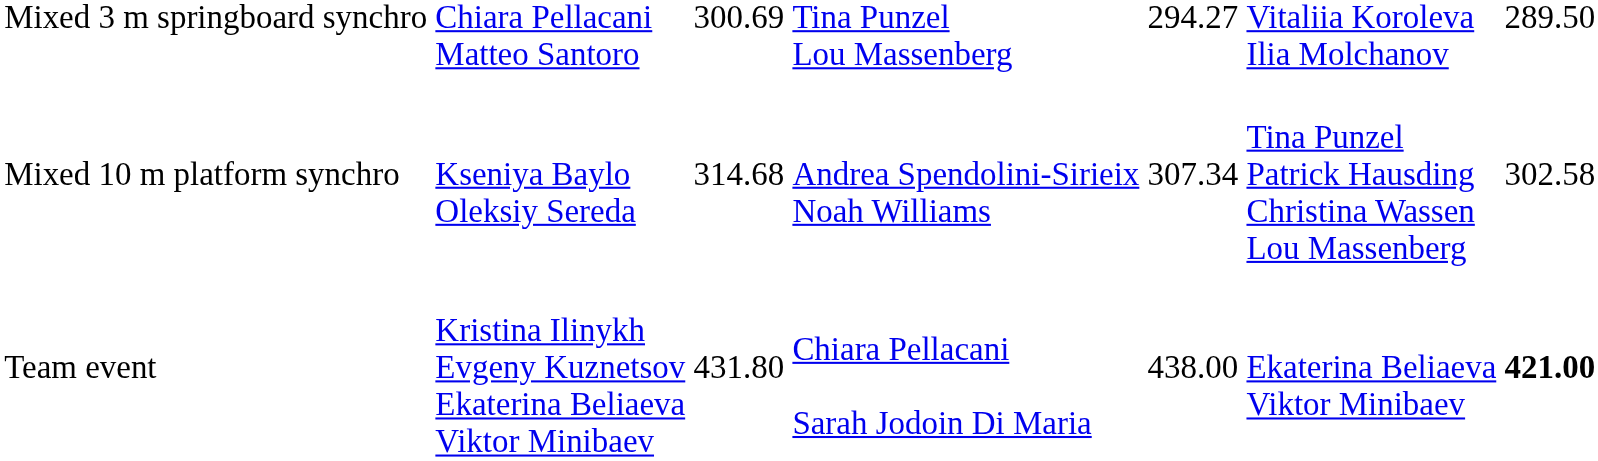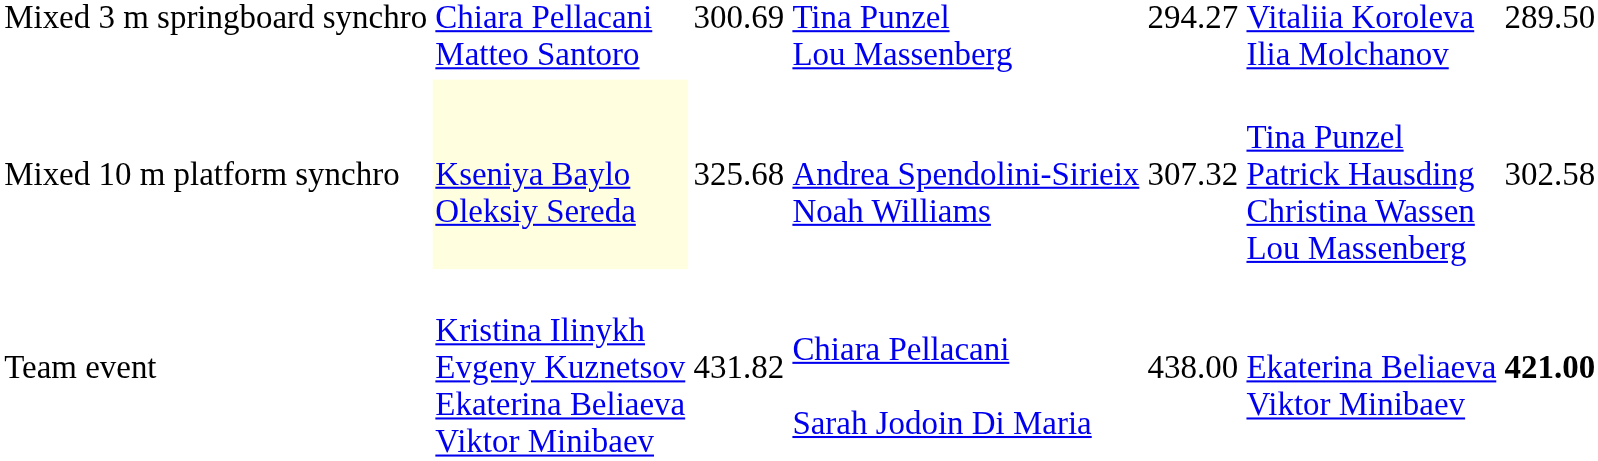Mixed 10 m platform synchro | column 2: no background -> lightyellow background
Mixed 10 m platform synchro | column 3: 314.68 -> 325.68
Mixed 10 m platform synchro | column 5: 307.34 -> 307.32
Team event | column 3: 431.80 -> 431.82
